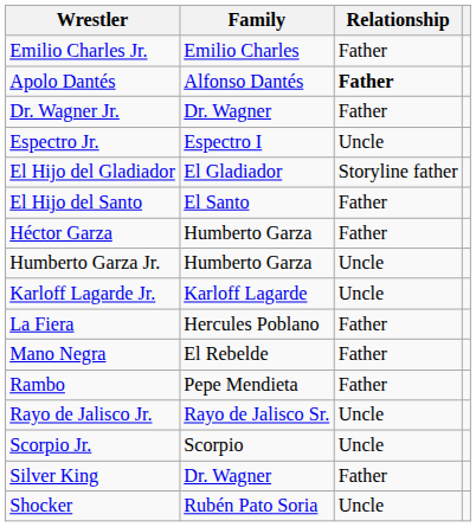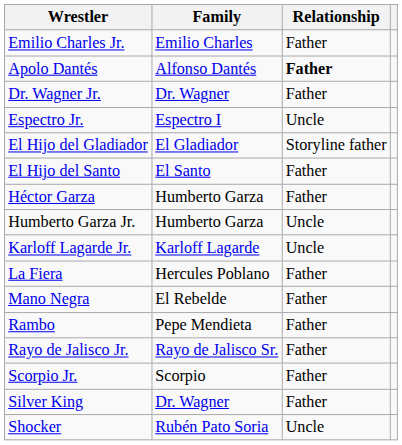Rayo de Jalisco Jr. | Relationship: Uncle -> Father
Scorpio Jr. | Relationship: Uncle -> Father
